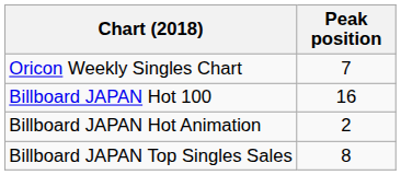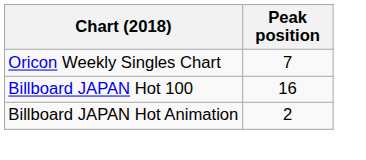- row: Billboard JAPAN Top Singles Sales | 8
